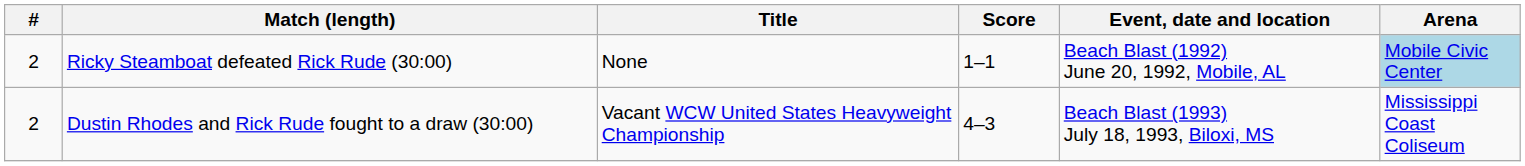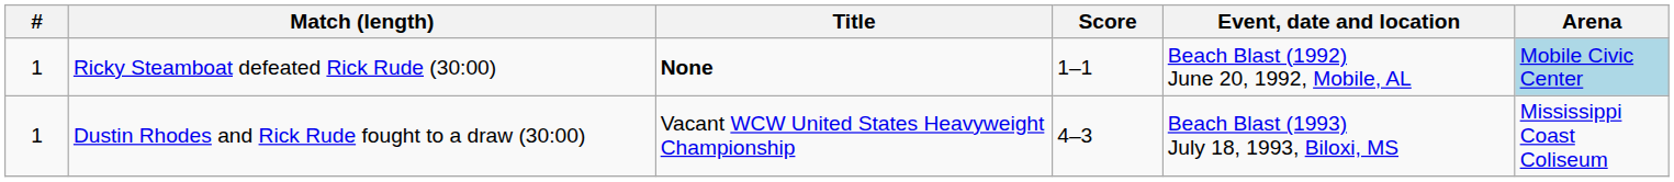Ricky Steamboat defeated Rick Rude (30:00) | #: 2 -> 1
Ricky Steamboat defeated Rick Rude (30:00) | Title: normal -> bold
Dustin Rhodes and Rick Rude fought to a draw (30:00) | #: 2 -> 1
